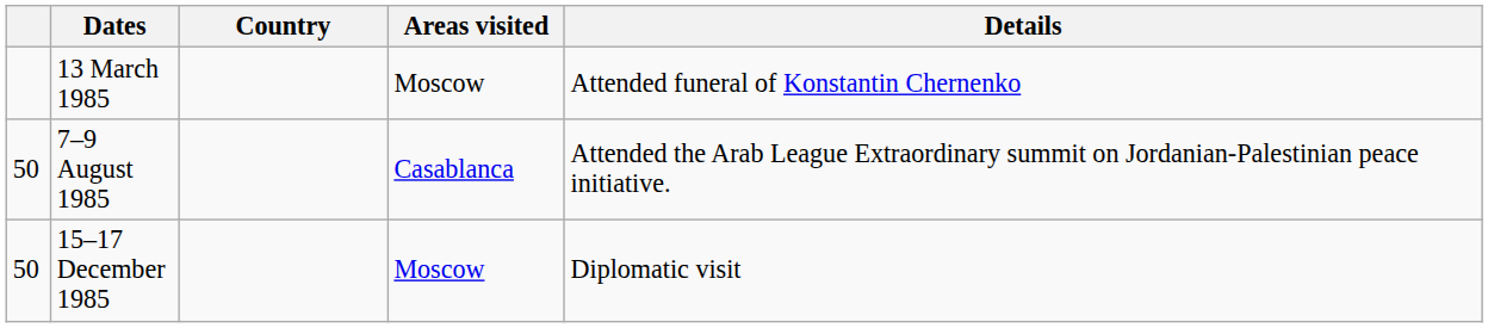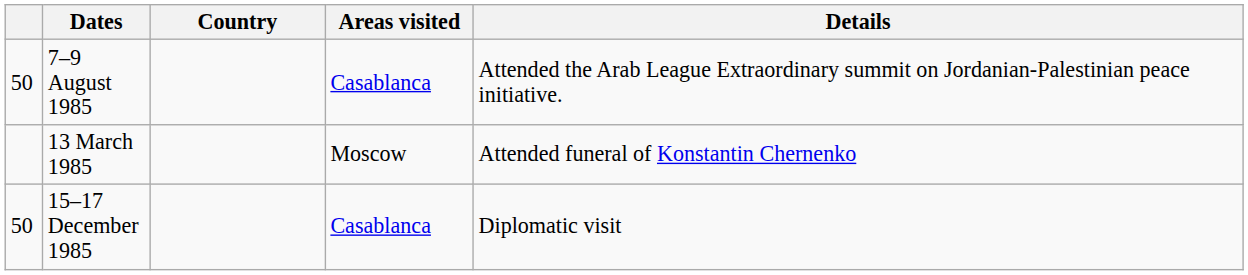rows swapped: 13 March 1985 <-> 7–9 August 1985
15–17 December 1985 | Areas visited: Moscow -> Casablanca
